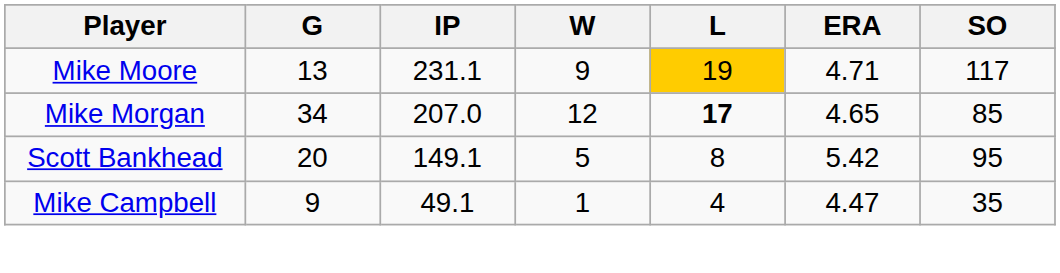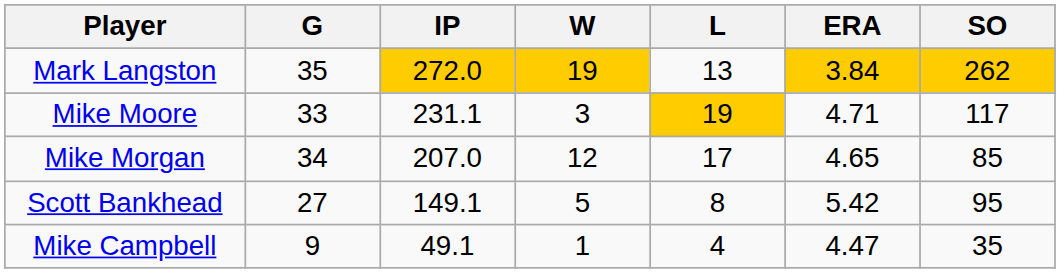+ row: Mark Langston | 35 | 272.0 | 19 | 13 | 3.84 | 262
Mike Moore | G: 13 -> 33
Mike Moore | W: 9 -> 3
Mike Morgan | L: bold -> normal
Scott Bankhead | G: 20 -> 27
